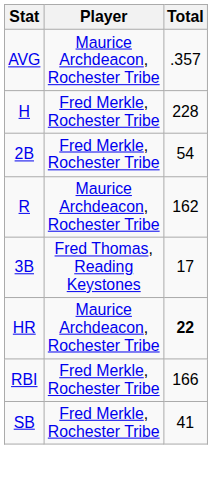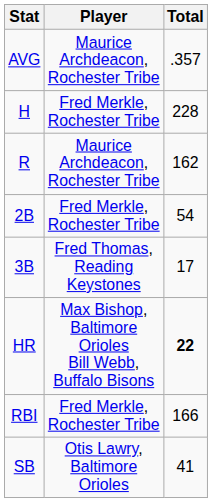rows swapped: R <-> 2B
HR | Player: Maurice Archdeacon, Rochester Tribe -> Max Bishop, Baltimore Orioles Bill Webb, Buffalo Bisons
SB | Player: Fred Merkle, Rochester Tribe -> Otis Lawry, Baltimore Orioles
